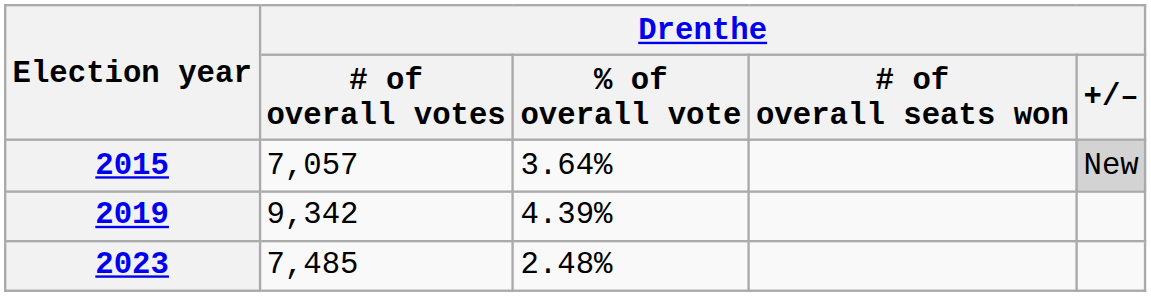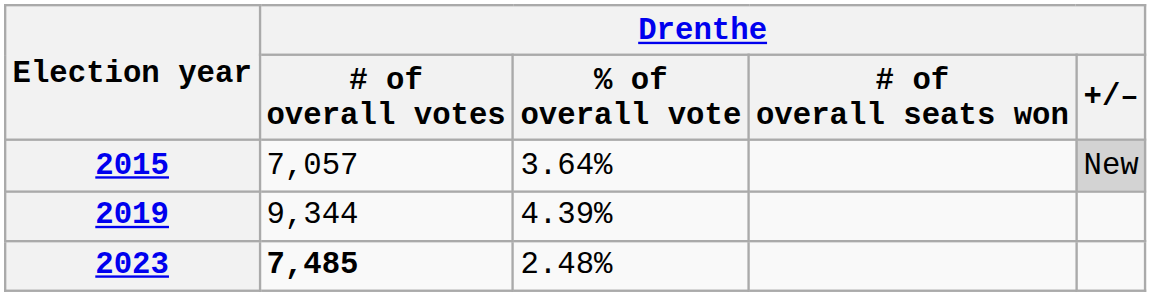2019 | Drenthe / # of overall votes: 9,342 -> 9,344
2023 | Drenthe / # of overall votes: normal -> bold
